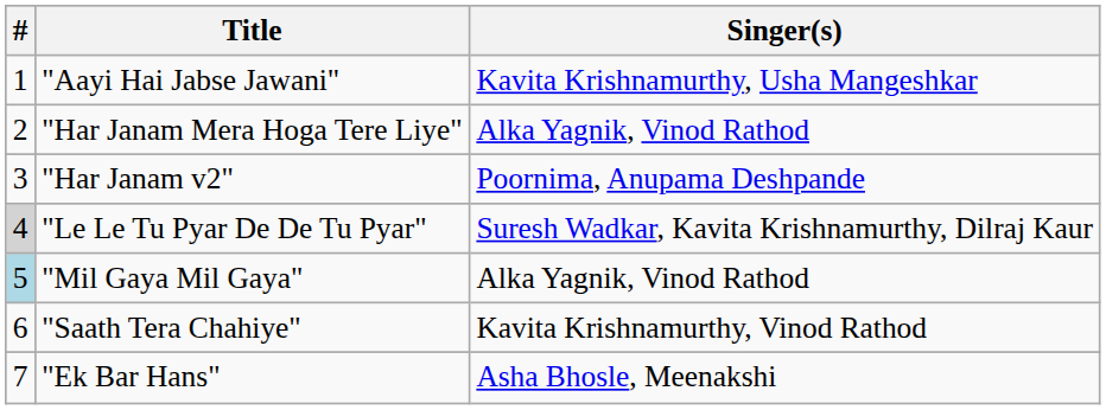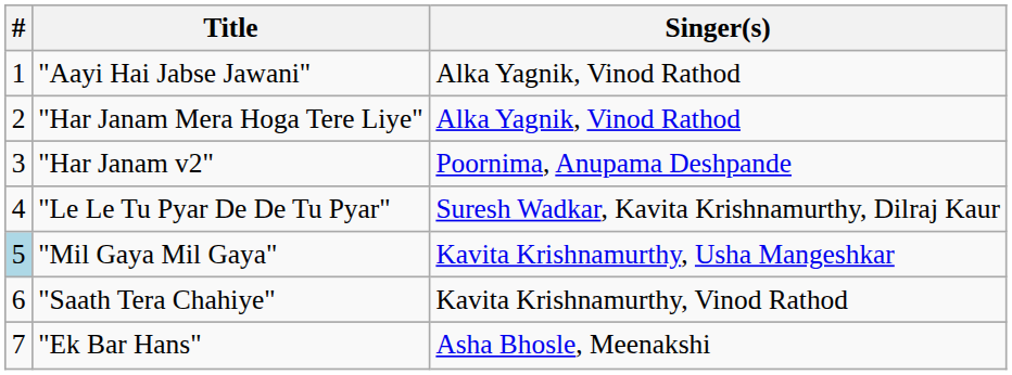"Aayi Hai Jabse Jawani" | Singer(s): Kavita Krishnamurthy, Usha Mangeshkar -> Alka Yagnik, Vinod Rathod
"Le Le Tu Pyar De De Tu Pyar" | #: lightgrey background -> no background
"Mil Gaya Mil Gaya" | Singer(s): Alka Yagnik, Vinod Rathod -> Kavita Krishnamurthy, Usha Mangeshkar
